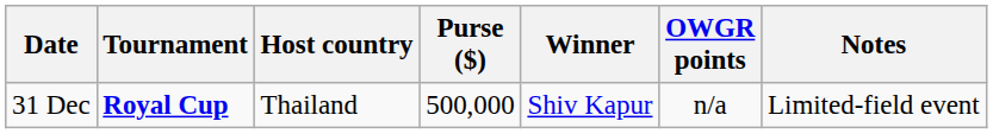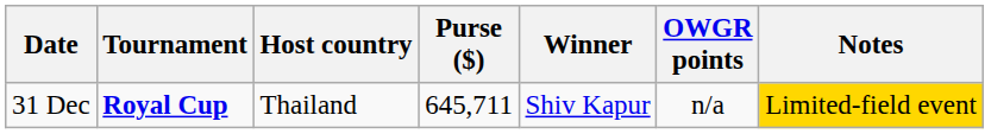31 Dec | Purse ($): 500,000 -> 645,711
31 Dec | Notes: no background -> gold background
